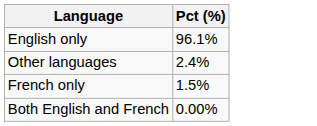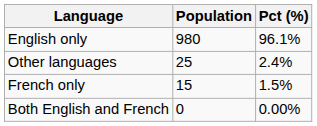+ column: Population | 980 | 25 | 15 | 0
